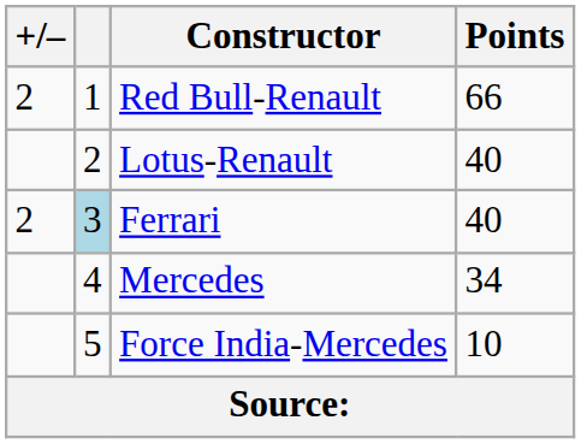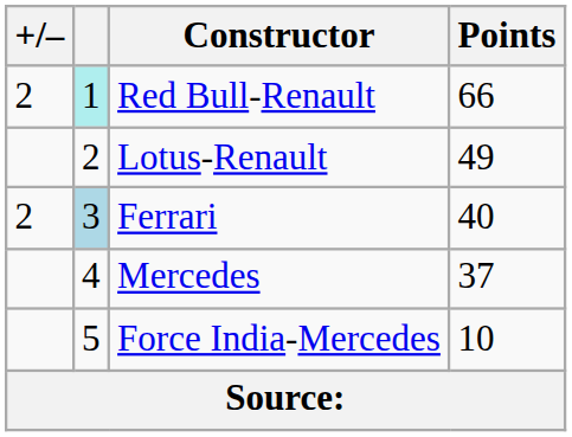Red Bull-Renault | column 2: no background -> paleturquoise background
Lotus-Renault | Points: 40 -> 49
Mercedes | Points: 34 -> 37
